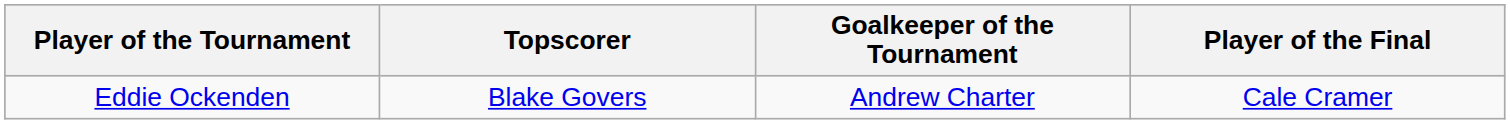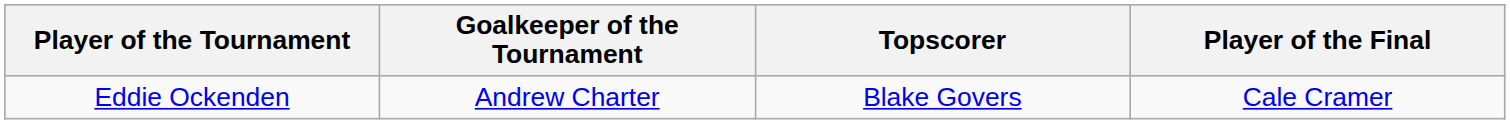columns swapped: Topscorer <-> Goalkeeper of the Tournament
